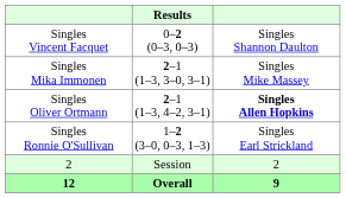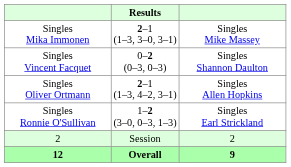rows swapped: Singles Mika Immonen <-> Singles Vincent Facquet
Singles Oliver Ortmann | column 3: bold -> normal
